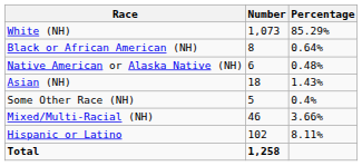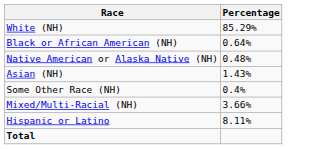- column: Number | 1,073 | 8 | 6 | 18 | 5 | 46 | 102 | 1,258
